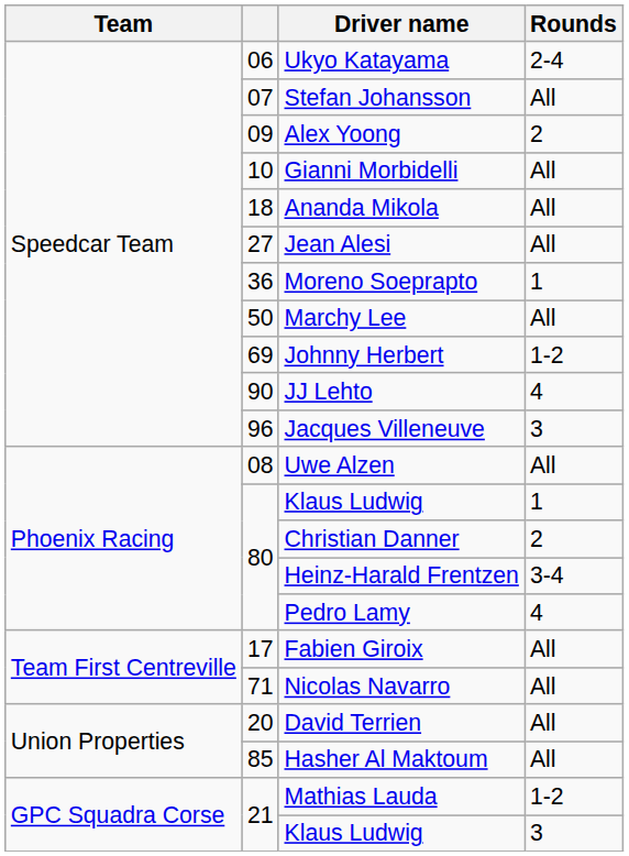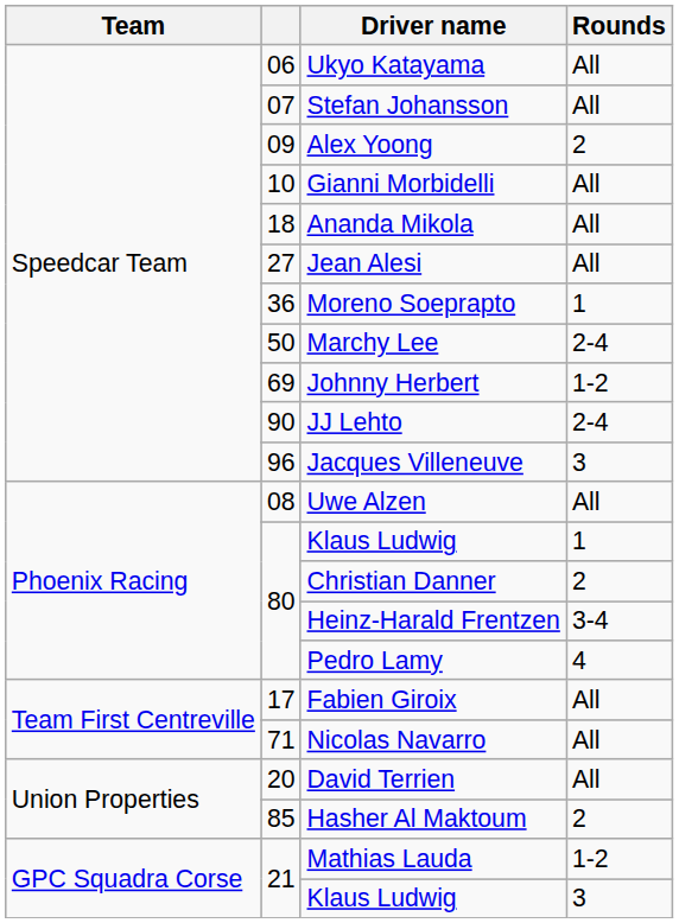Ukyo Katayama | Rounds: 2-4 -> All
Marchy Lee | Rounds: All -> 2-4
JJ Lehto | Rounds: 4 -> 2-4
Hasher Al Maktoum | Rounds: All -> 2
